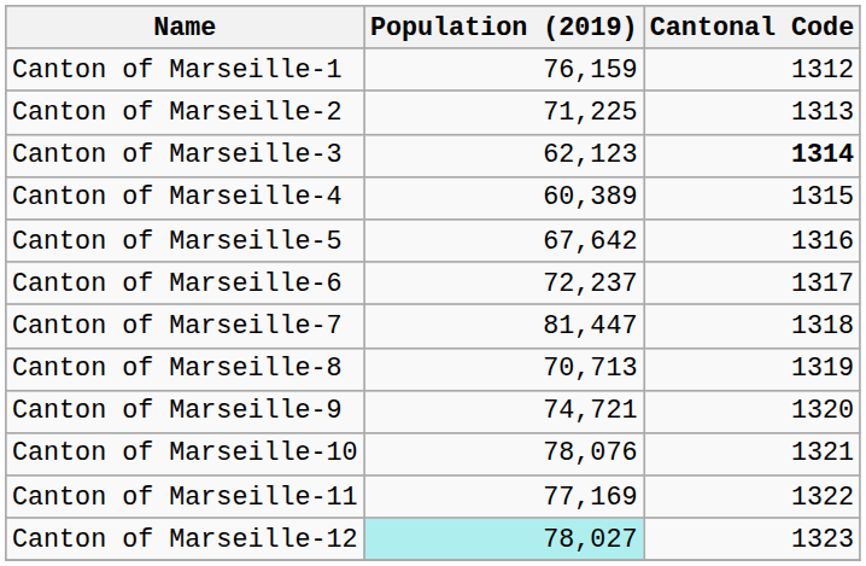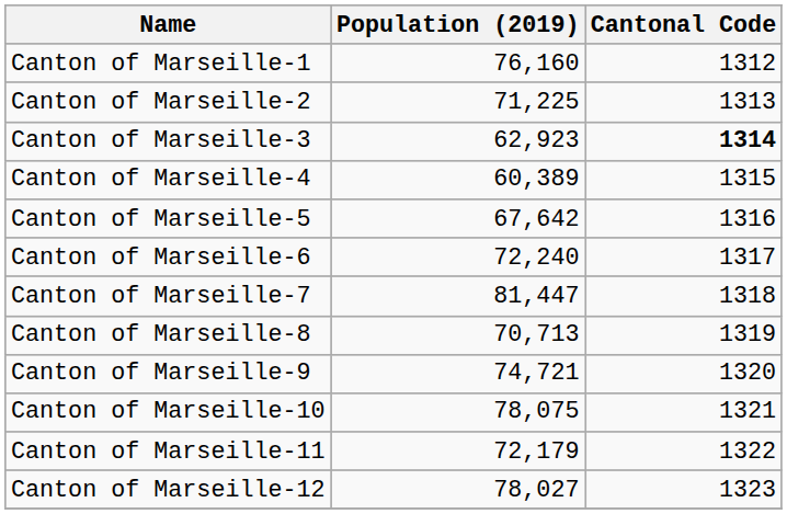Canton of Marseille-1 | Population (2019): 76,159 -> 76,160
Canton of Marseille-3 | Population (2019): 62,123 -> 62,923
Canton of Marseille-6 | Population (2019): 72,237 -> 72,240
Canton of Marseille-10 | Population (2019): 78,076 -> 78,075
Canton of Marseille-11 | Population (2019): 77,169 -> 72,179
Canton of Marseille-12 | Population (2019): paleturquoise background -> no background
